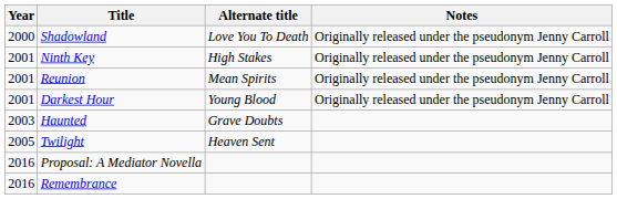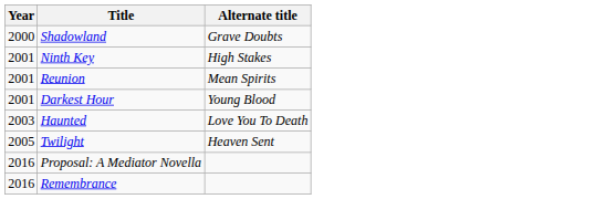- column: Notes | Originally released under the pseudonym Jenny Carroll | Originally released under the pseudonym Jenny Carroll | Originally released under the pseudonym Jenny Carroll | Originally released under the pseudonym Jenny Carroll
Shadowland | Alternate title: Love You To Death -> Grave Doubts
Haunted | Alternate title: Grave Doubts -> Love You To Death
